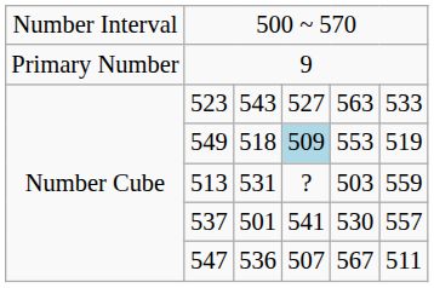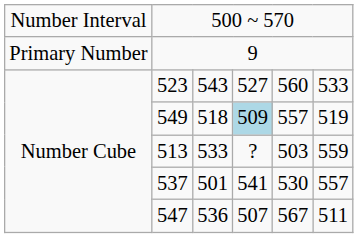523 | column 5: 563 -> 560
549 | column 5: 553 -> 557
513 | column 3: 531 -> 533
